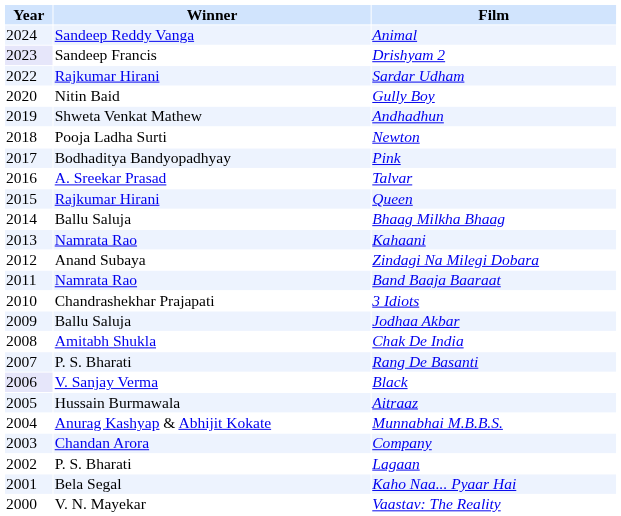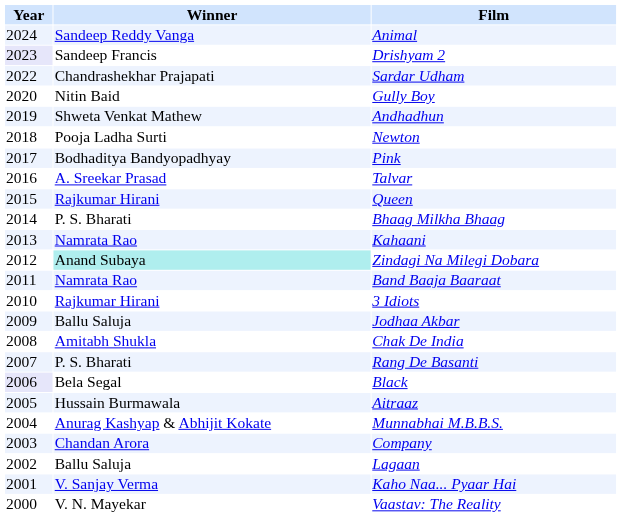Sardar Udham | Winner: Rajkumar Hirani -> Chandrashekhar Prajapati
Bhaag Milkha Bhaag | Winner: Ballu Saluja -> P. S. Bharati
Zindagi Na Milegi Dobara | Winner: no background -> paleturquoise background
3 Idiots | Winner: Chandrashekhar Prajapati -> Rajkumar Hirani
Black | Winner: V. Sanjay Verma -> Bela Segal
Lagaan | Winner: P. S. Bharati -> Ballu Saluja
Kaho Naa... Pyaar Hai | Winner: Bela Segal -> V. Sanjay Verma
